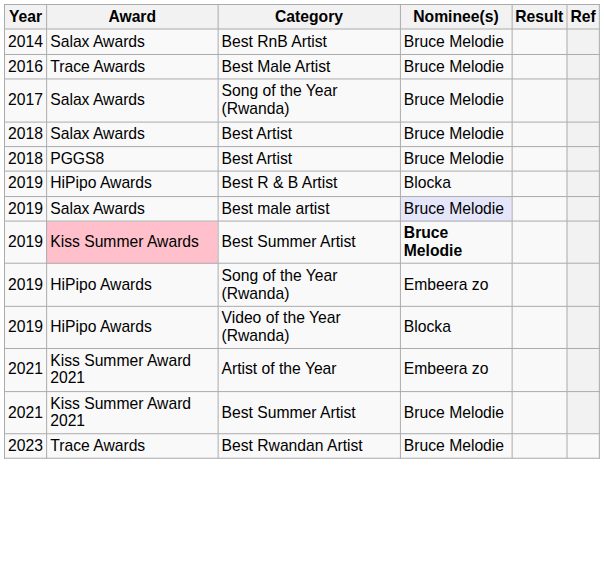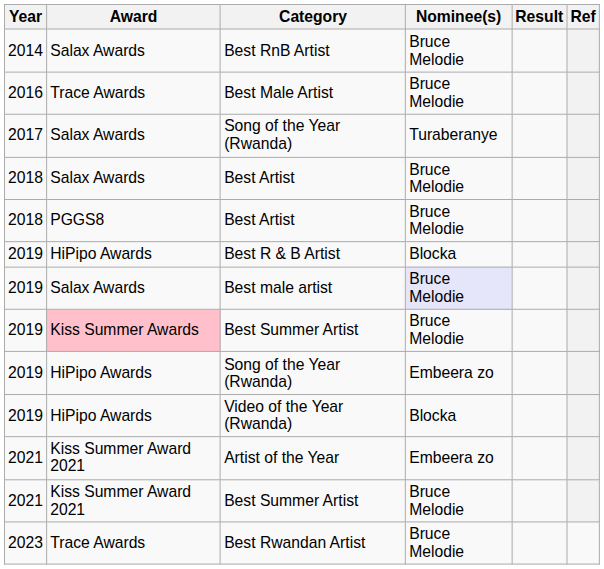2017 / Song of the Year (Rwanda) | Nominee(s): Bruce Melodie -> Turaberanye
2019 / Best Summer Artist | Nominee(s): bold -> normal
